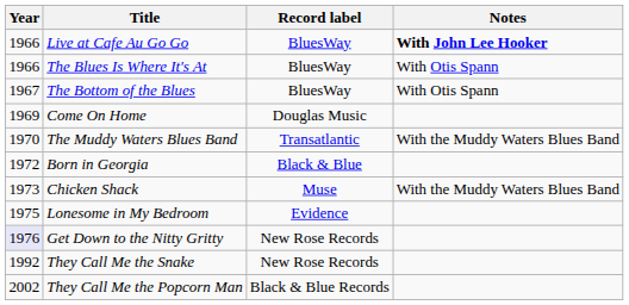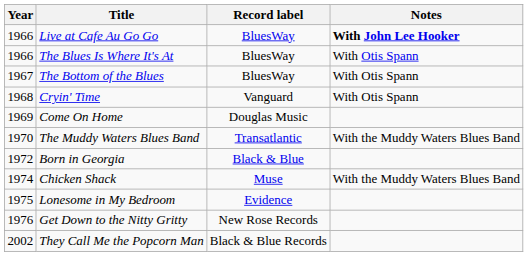+ row: 1968 | Cryin' Time | Vanguard | With Otis Spann
Chicken Shack | Year: 1973 -> 1974
Get Down to the Nitty Gritty | Year: lavender background -> no background
- row: 1992 | They Call Me the Snake | New Rose Records
